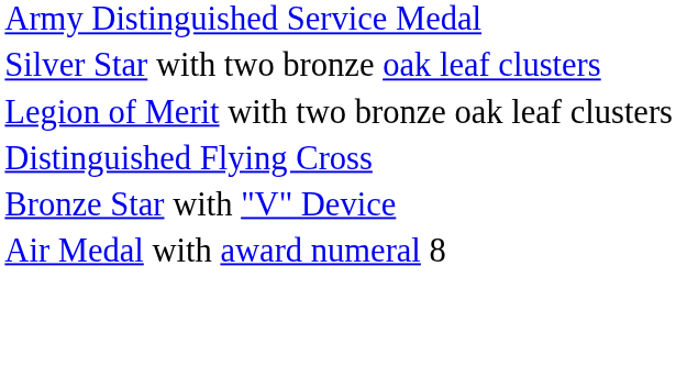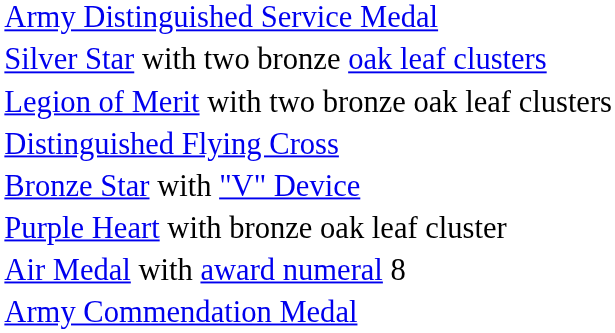+ row: Purple Heart with bronze oak leaf cluster
+ row: Army Commendation Medal
